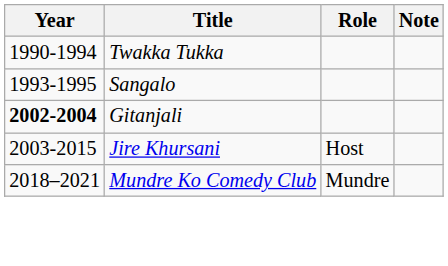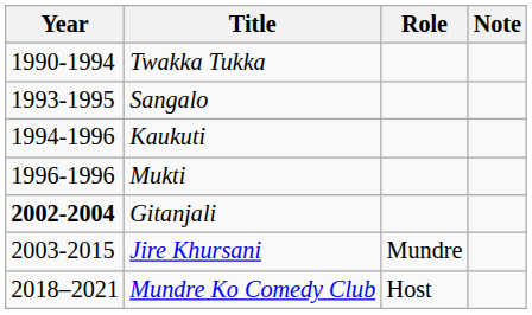+ row: 1994-1996 | Kaukuti
+ row: 1996-1996 | Mukti
Jire Khursani | Role: Host -> Mundre
Mundre Ko Comedy Club | Role: Mundre -> Host
